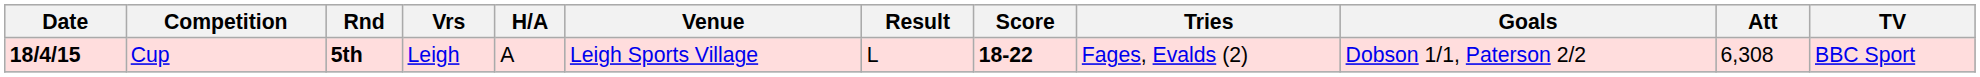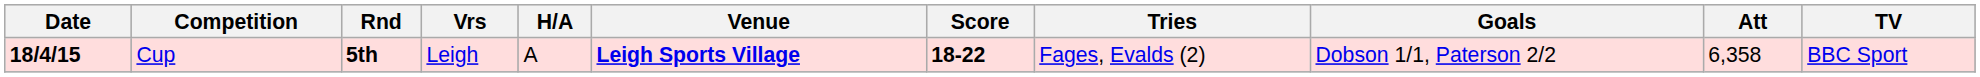- column: Result | L
Cup | Venue: normal -> bold
Cup | Att: 6,308 -> 6,358
